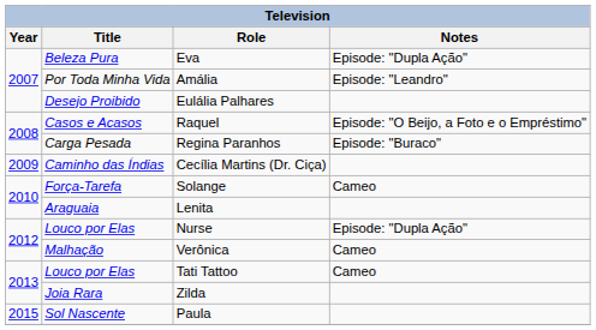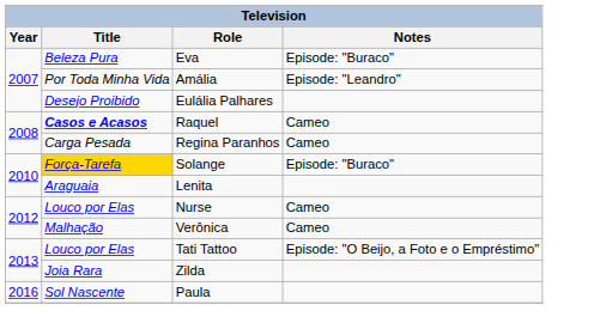Eva | Notes: Episode: "Dupla Ação" -> Episode: "Buraco"
Raquel | Title: normal -> bold
Raquel | Notes: Episode: "O Beijo, a Foto e o Empréstimo" -> Cameo
Regina Paranhos | Notes: Episode: "Buraco" -> Cameo
- row: 2009 | Caminho das Índias | Cecília Martins (Dr. Ciça)
Solange | Title: no background -> gold background
Solange | Notes: Cameo -> Episode: "Buraco"
Nurse | Notes: Episode: "Dupla Ação" -> Cameo
Tati Tattoo | Notes: Cameo -> Episode: "O Beijo, a Foto e o Empréstimo"
Paula | Year: 2015 -> 2016
